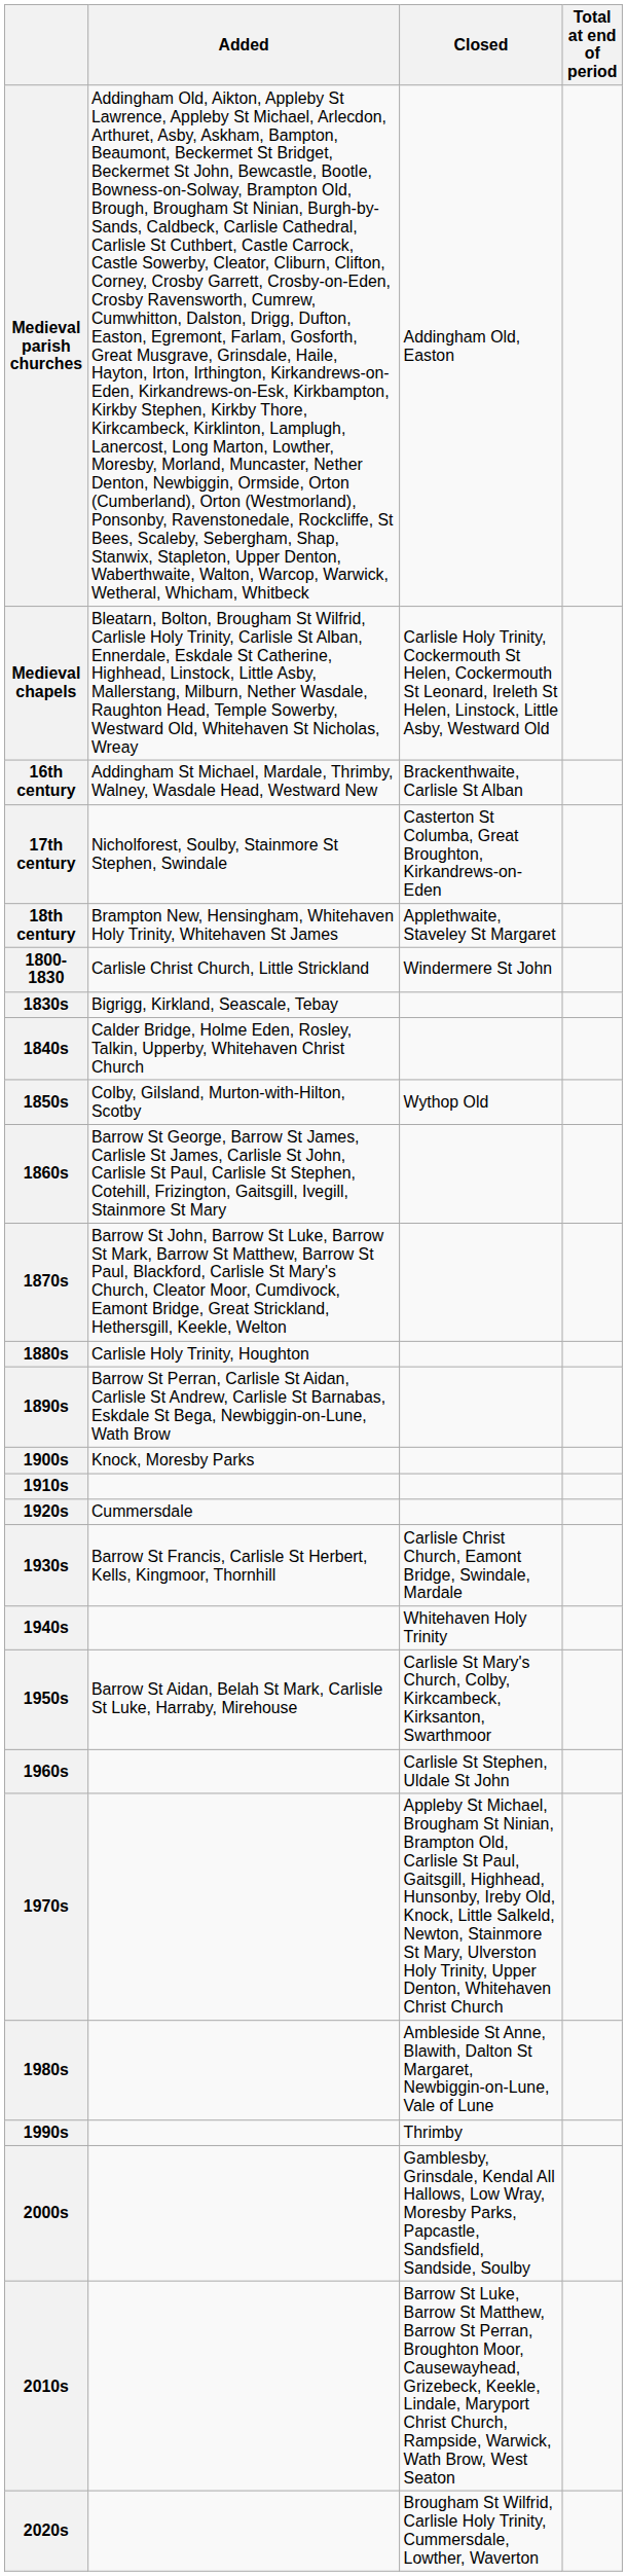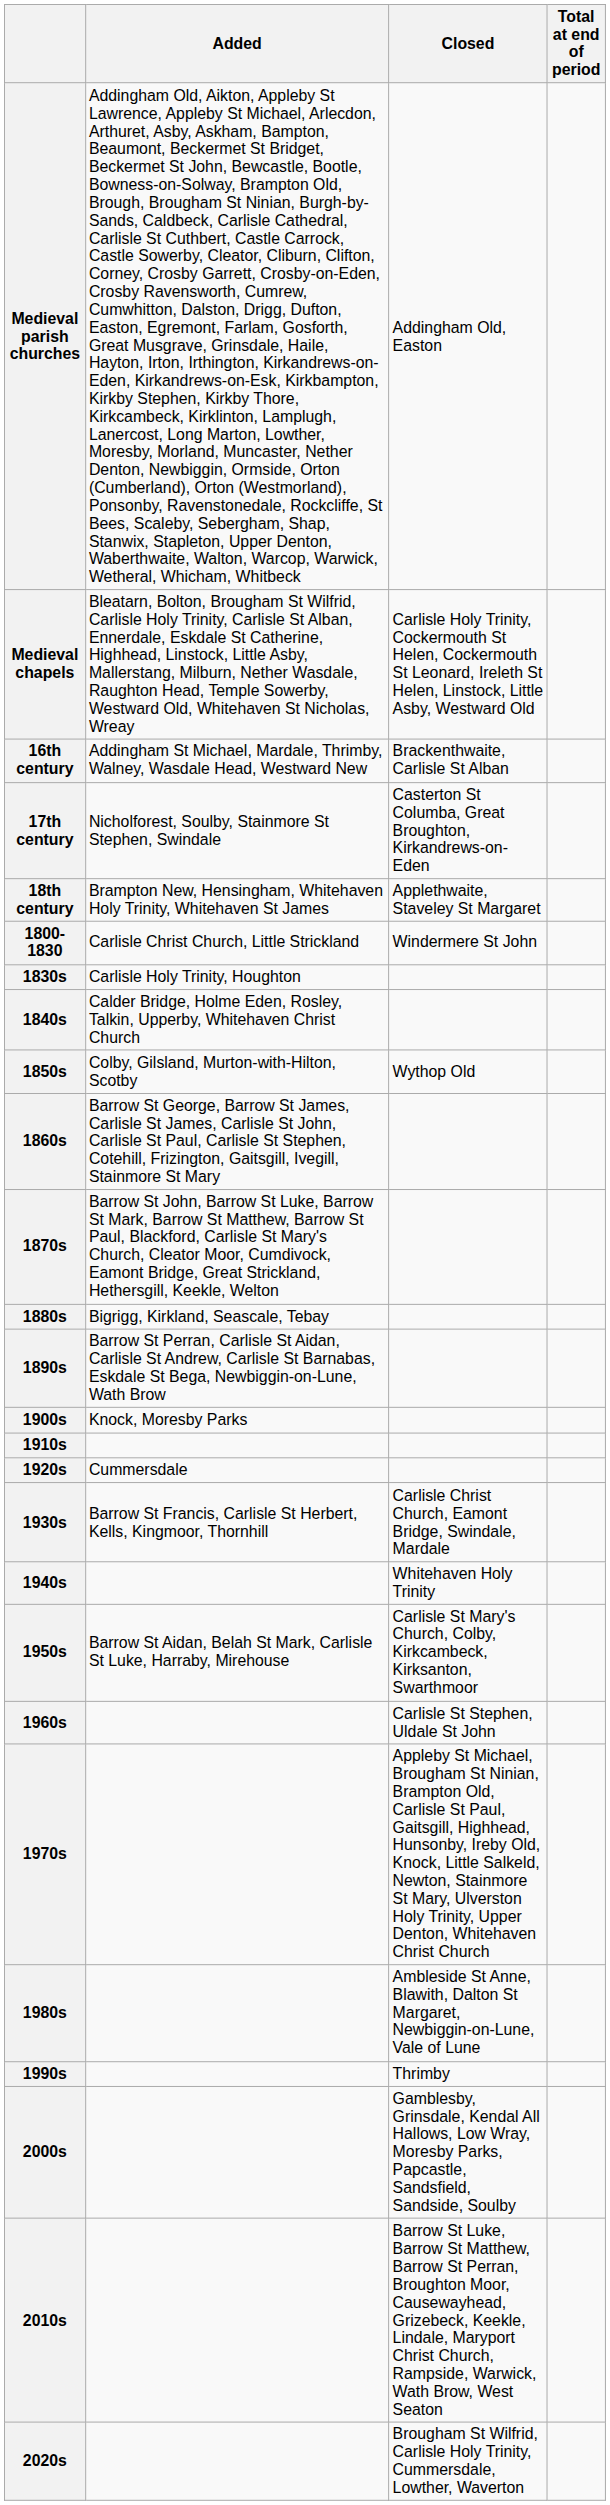1830s | Added: Bigrigg, Kirkland, Seascale, Tebay -> Carlisle Holy Trinity, Houghton
1880s | Added: Carlisle Holy Trinity, Houghton -> Bigrigg, Kirkland, Seascale, Tebay
